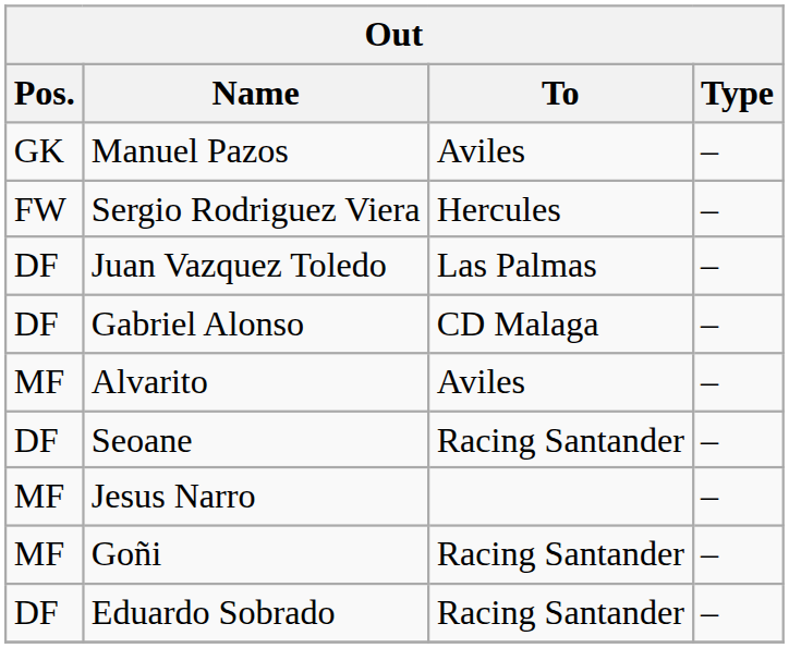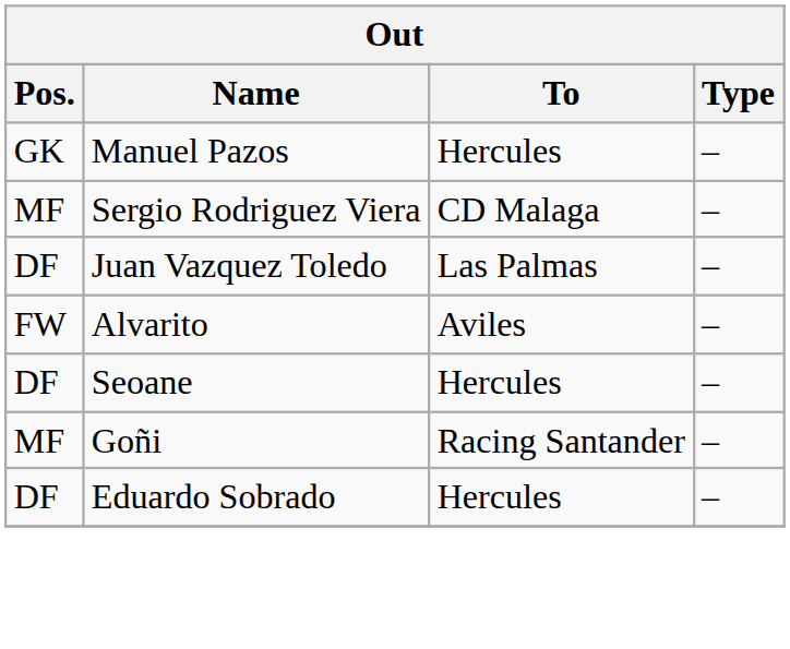Manuel Pazos | To: Aviles -> Hercules
Sergio Rodriguez Viera | Pos.: FW -> MF
Sergio Rodriguez Viera | To: Hercules -> CD Malaga
- row: DF | Gabriel Alonso | CD Malaga | –
Alvarito | Pos.: MF -> FW
Seoane | To: Racing Santander -> Hercules
- row: MF | Jesus Narro | –
Eduardo Sobrado | To: Racing Santander -> Hercules
